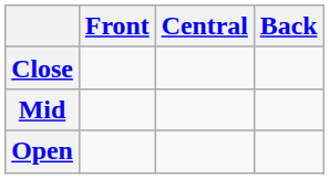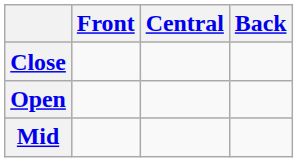rows swapped: Mid <-> Open
